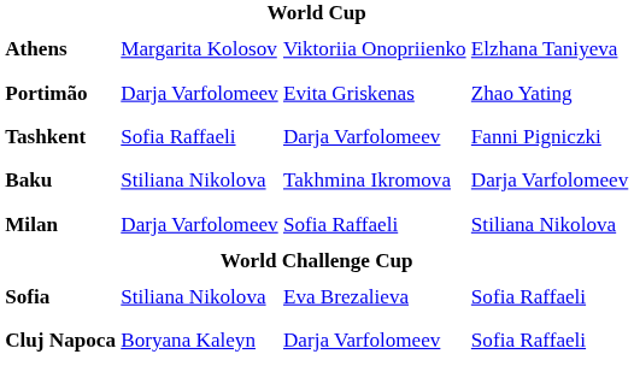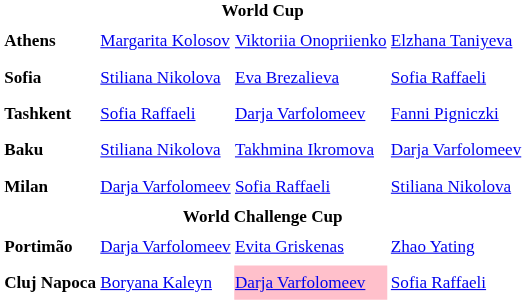rows swapped: Sofia <-> Portimão
Cluj Napoca | column 3: no background -> pink background
